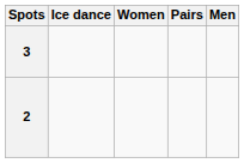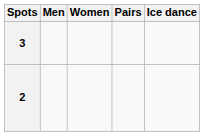columns swapped: Men <-> Ice dance
